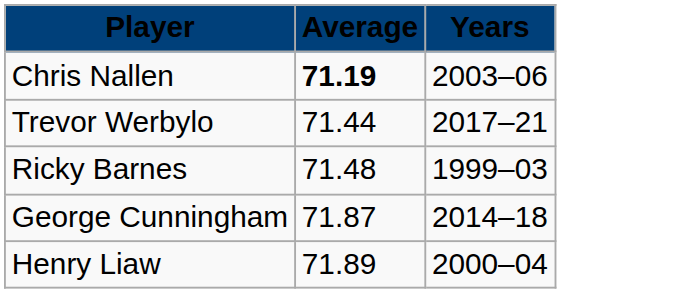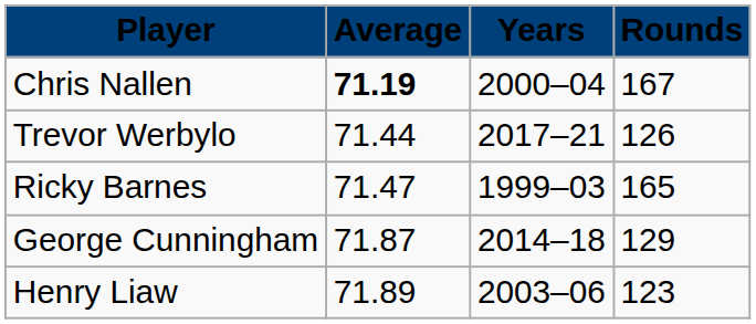+ column: Rounds | 167 | 126 | 165 | 129 | 123
Chris Nallen | Years: 2003–06 -> 2000–04
Ricky Barnes | Average: 71.48 -> 71.47
Henry Liaw | Years: 2000–04 -> 2003–06
